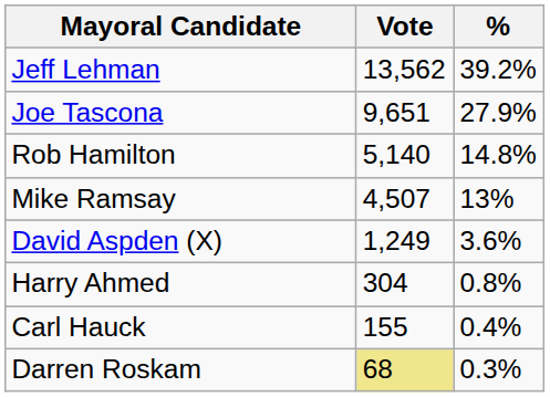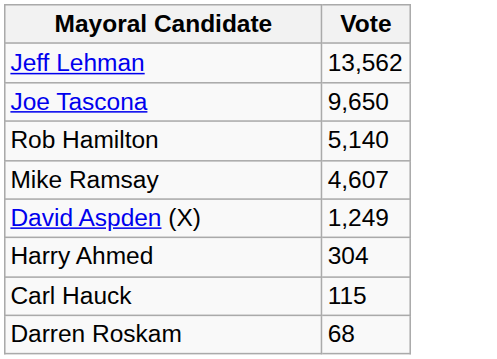- column: % | 39.2% | 27.9% | 14.8% | 13% | 3.6% | 0.8% | 0.4% | 0.3%
Joe Tascona | Vote: 9,651 -> 9,650
Mike Ramsay | Vote: 4,507 -> 4,607
Carl Hauck | Vote: 155 -> 115
Darren Roskam | Vote: khaki background -> no background
